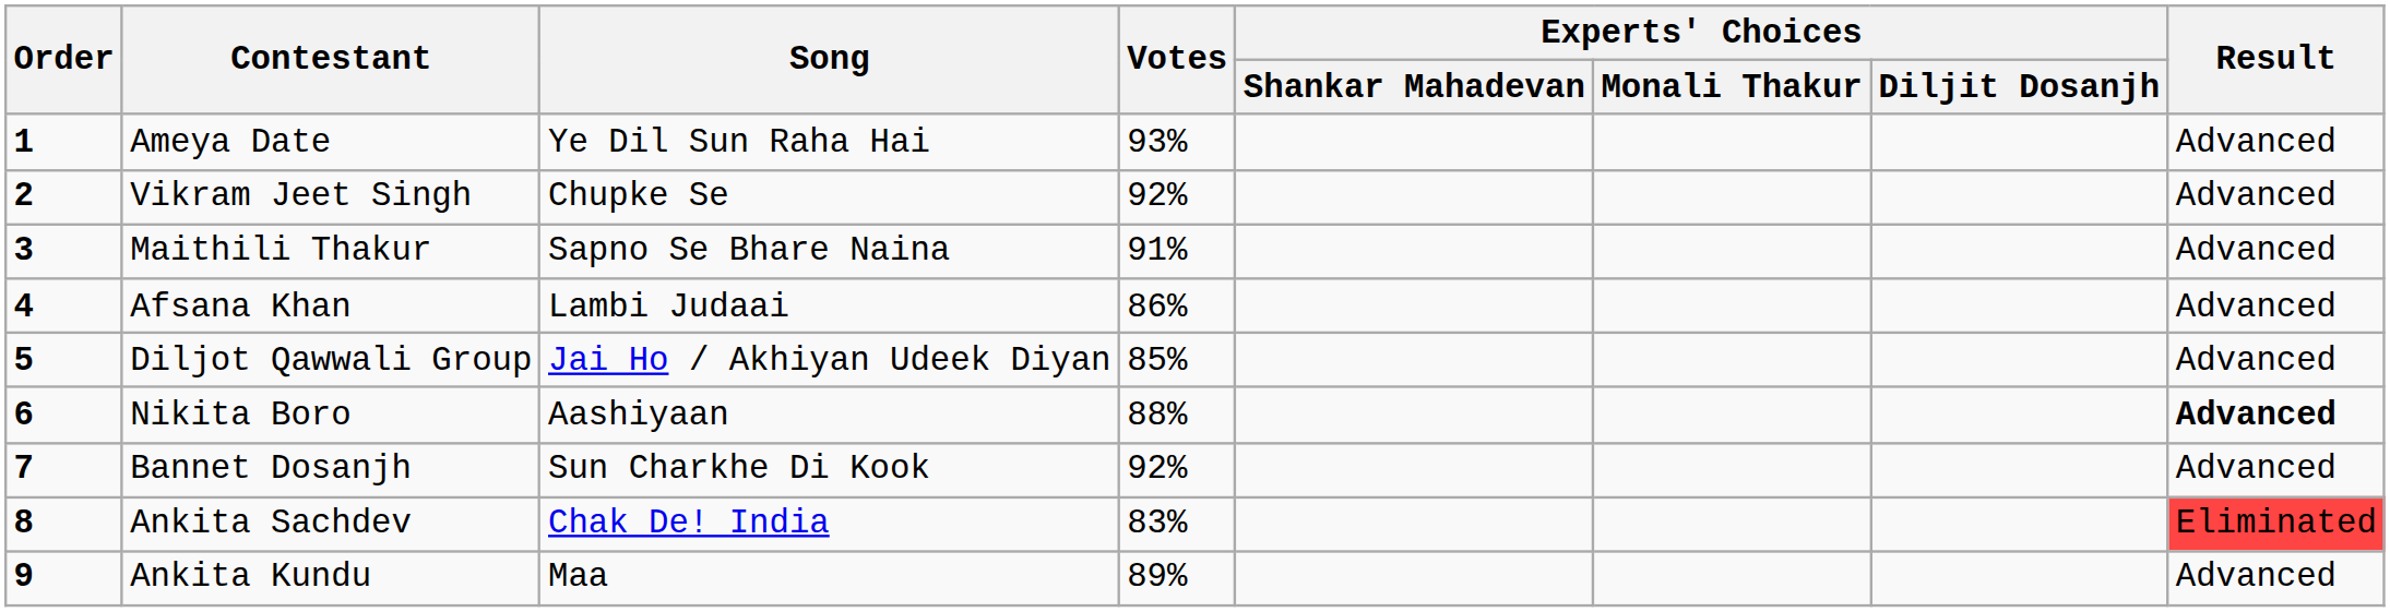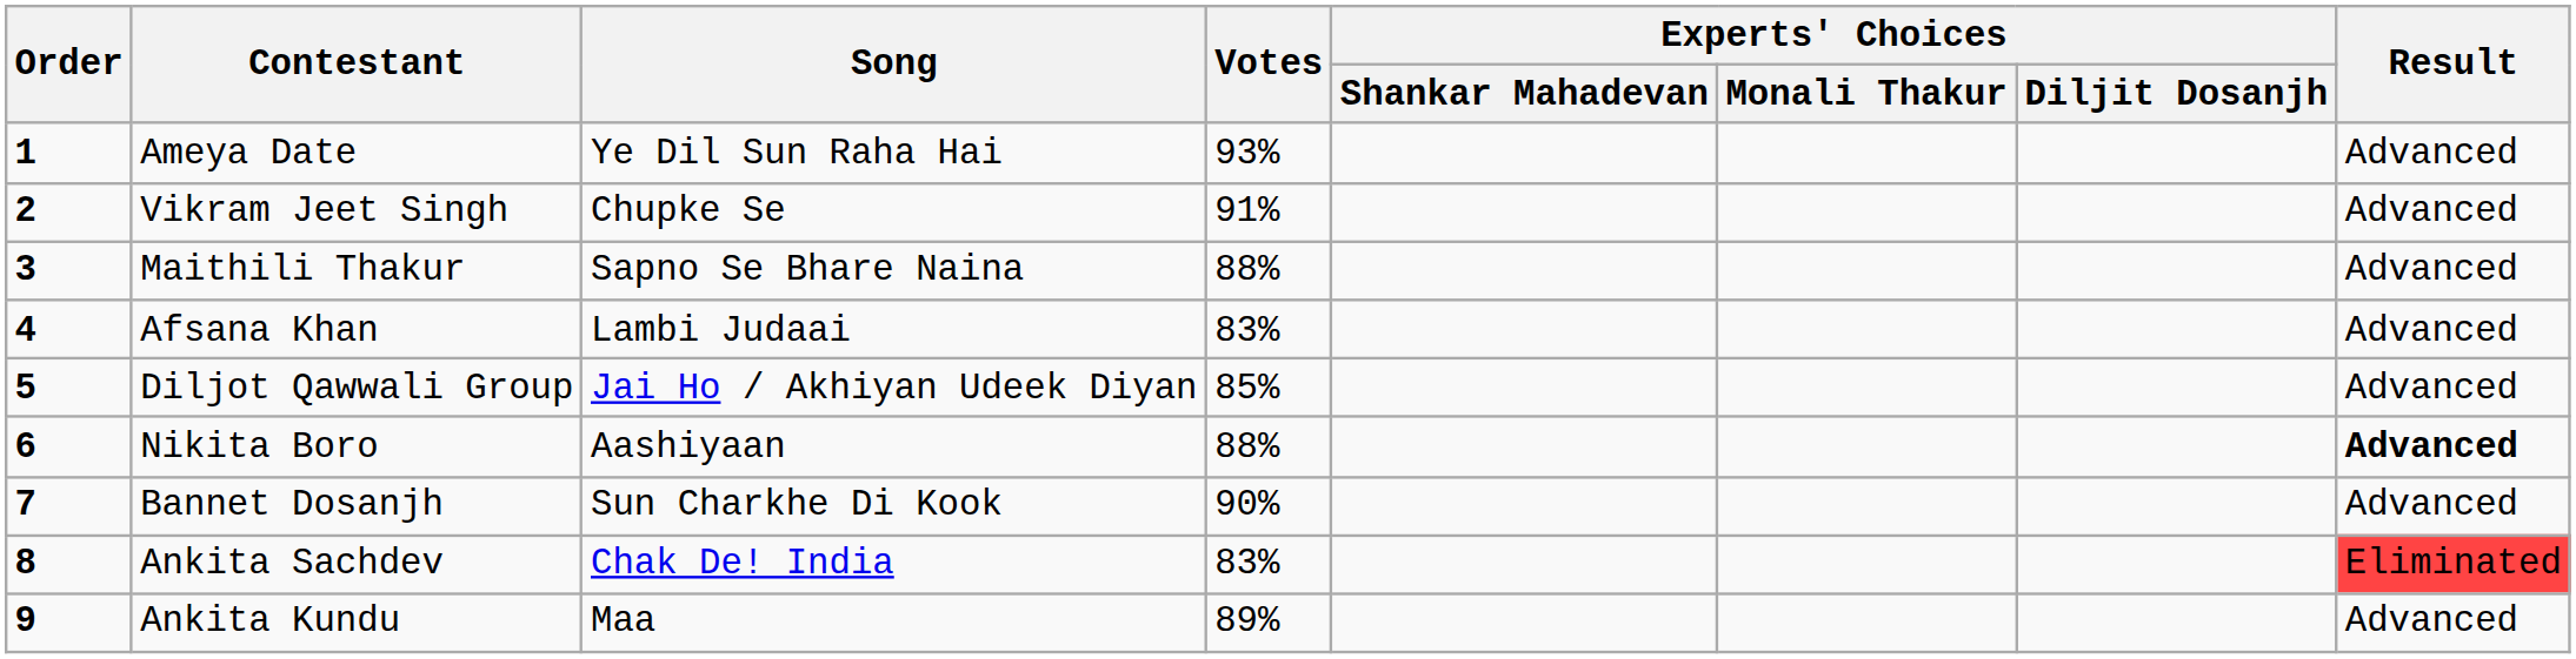Vikram Jeet Singh | Votes: 92% -> 91%
Maithili Thakur | Votes: 91% -> 88%
Afsana Khan | Votes: 86% -> 83%
Bannet Dosanjh | Votes: 92% -> 90%
